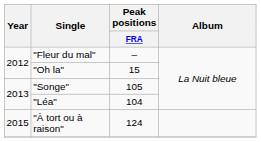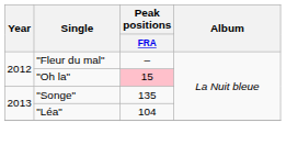"Oh la" | Peak positions / FRA: no background -> pink background
"Songe" | Peak positions / FRA: 105 -> 135
- row: 2015 | "À tort ou à raison" | 124
